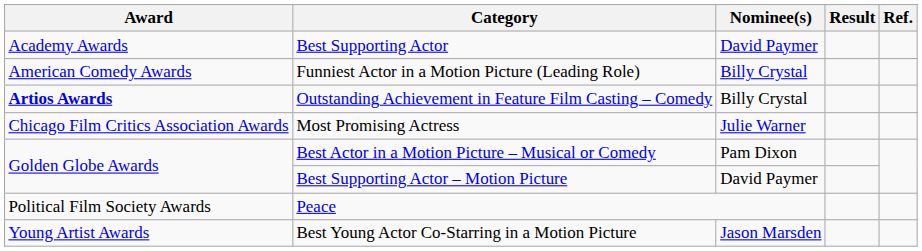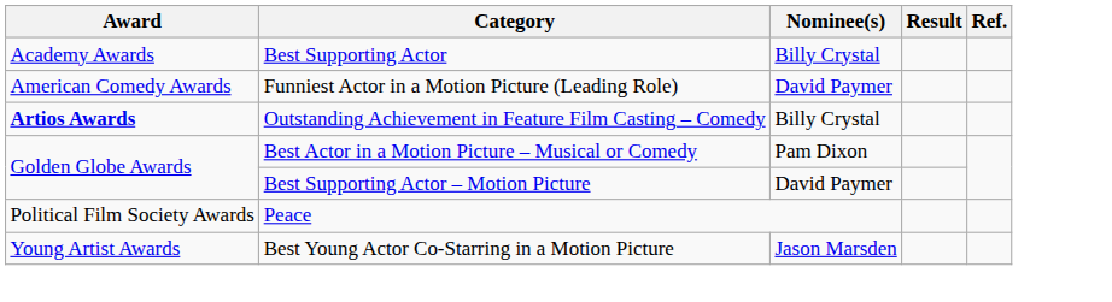Best Supporting Actor | Nominee(s): David Paymer -> Billy Crystal
Funniest Actor in a Motion Picture (Leading Role) | Nominee(s): Billy Crystal -> David Paymer
- row: Chicago Film Critics Association Awards | Most Promising Actress | Julie Warner
